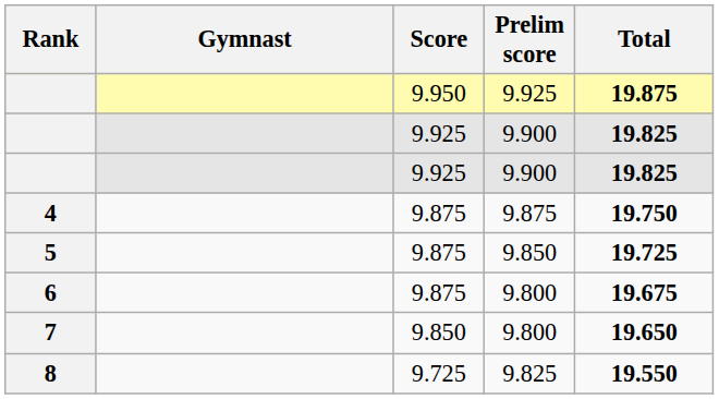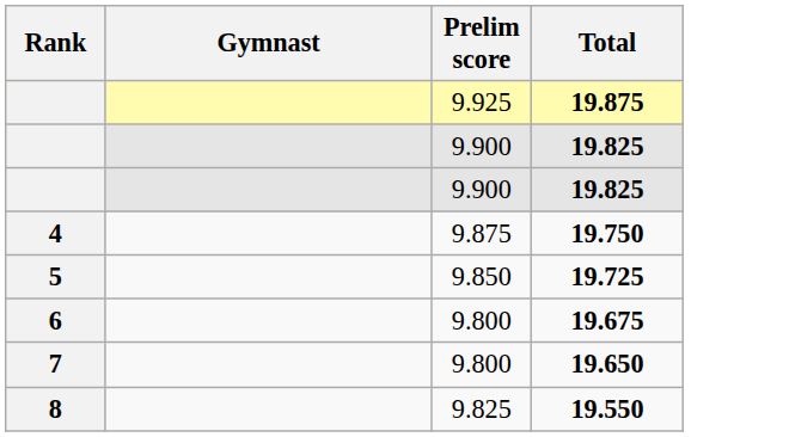- column: Score | 9.950 | 9.925 | 9.925 | 9.875 | 9.875 | 9.875 | 9.850 | 9.725
